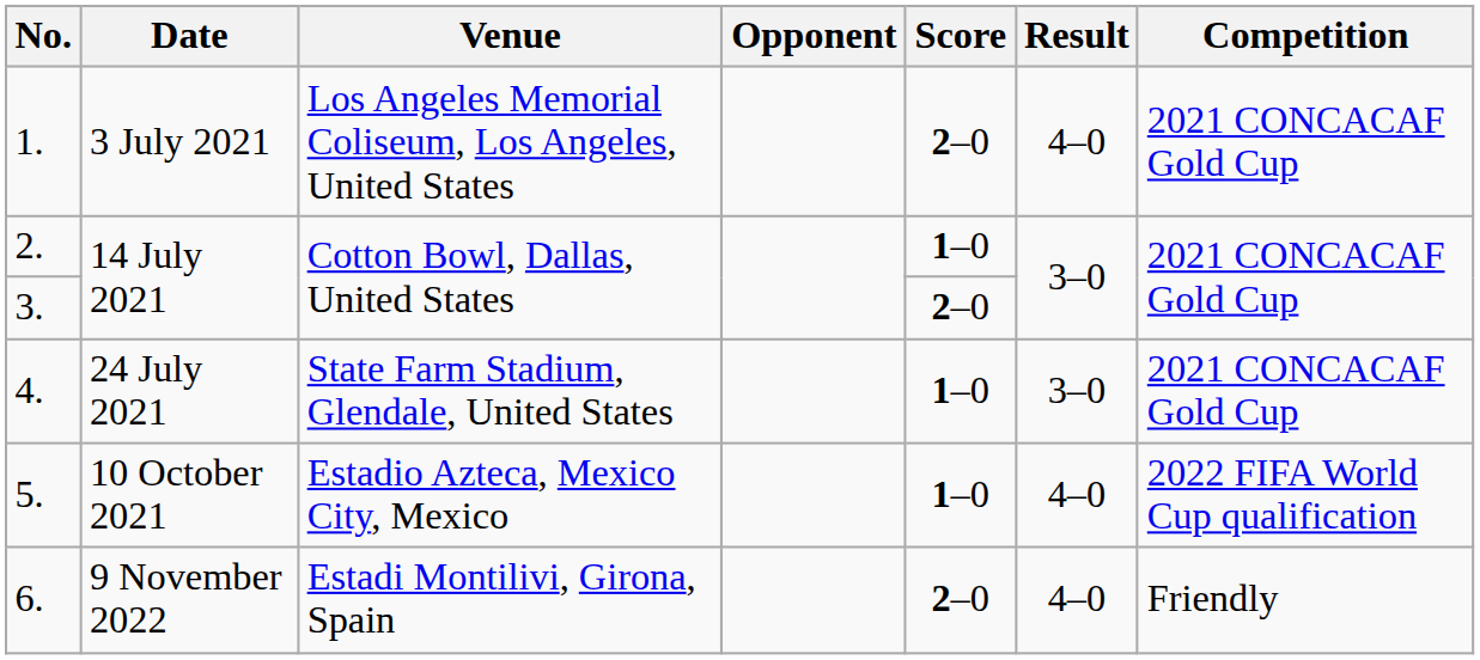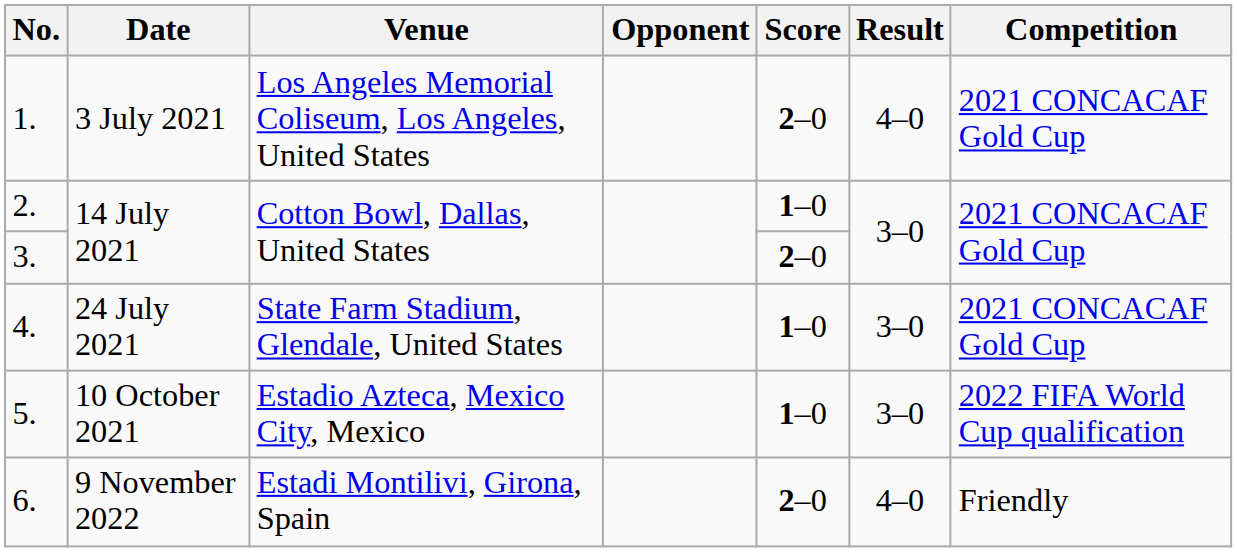5. | Result: 4–0 -> 3–0
